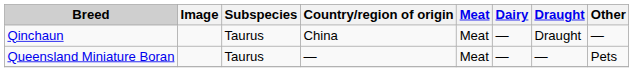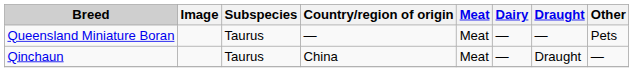rows swapped: Qinchaun <-> Queensland Miniature Boran
